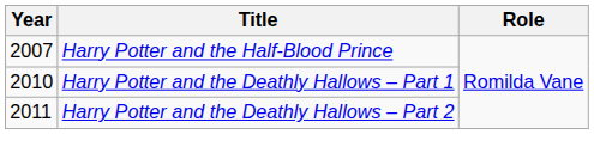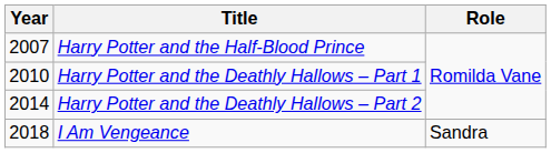Harry Potter and the Deathly Hallows – Part 2 | Year: 2011 -> 2014
+ row: 2018 | I Am Vengeance | Sandra
